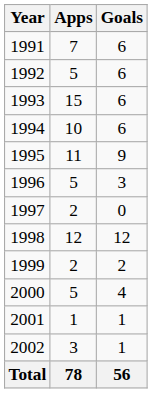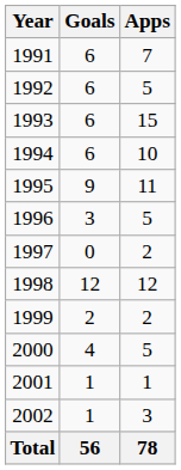columns swapped: Apps <-> Goals
